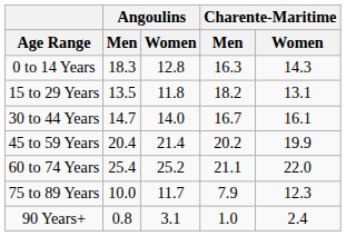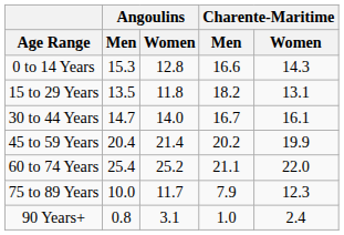0 to 14 Years | Angoulins / Men: 18.3 -> 15.3
0 to 14 Years | Charente-Maritime / Men: 16.3 -> 16.6
